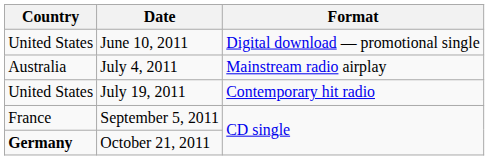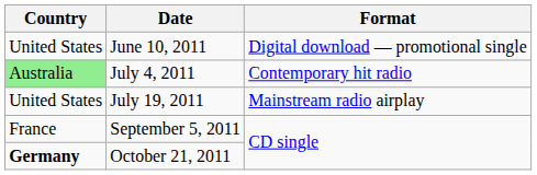July 4, 2011 | Country: no background -> lightgreen background
July 4, 2011 | Format: Mainstream radio airplay -> Contemporary hit radio
July 19, 2011 | Format: Contemporary hit radio -> Mainstream radio airplay
